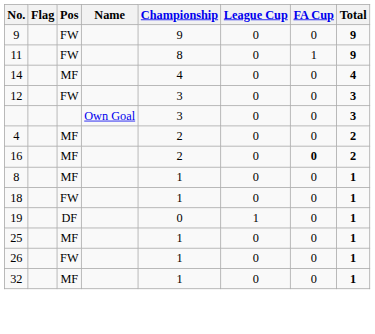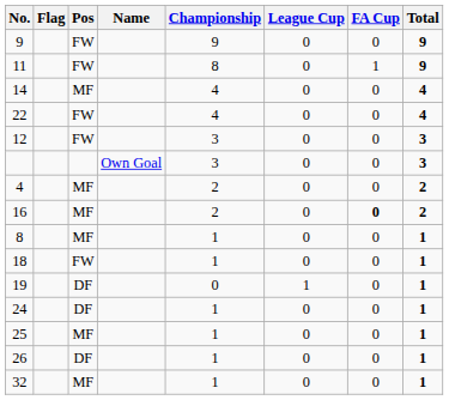+ row: 22 | FW | 4 | 0 | 0 | 4
+ row: 24 | DF | 1 | 0 | 0 | 1
26 | Pos: FW -> DF
